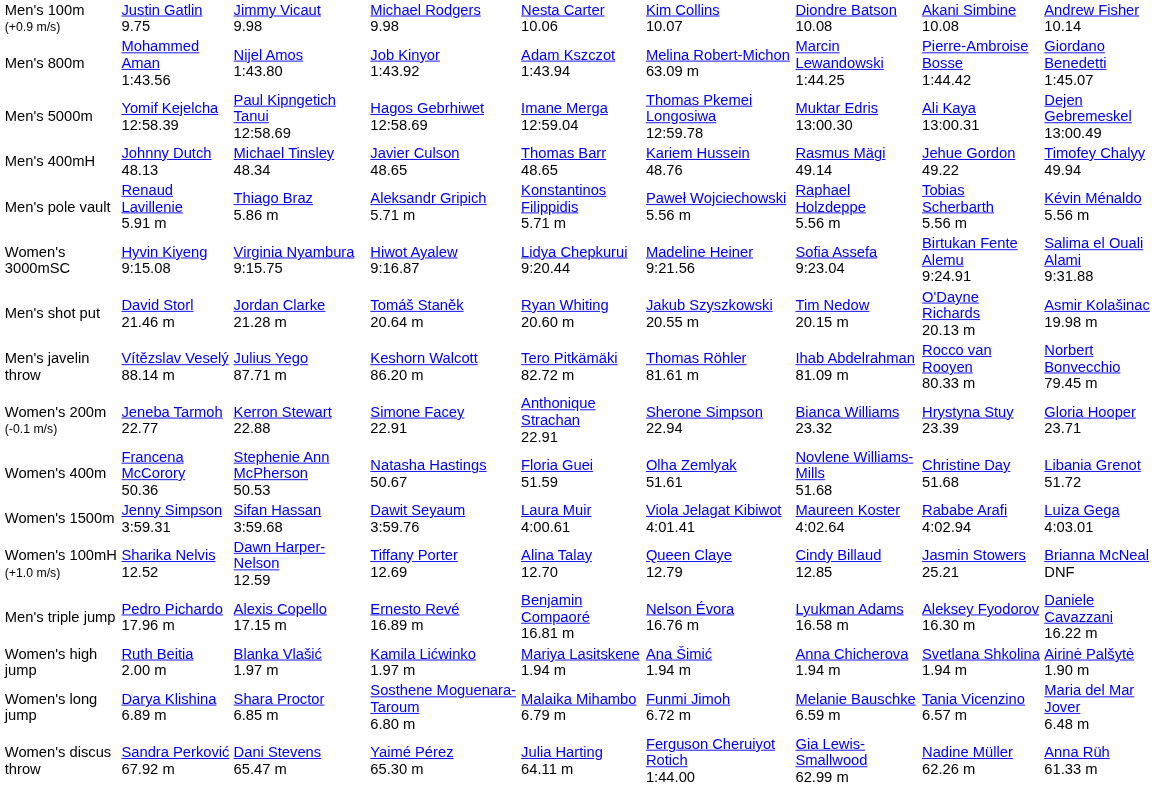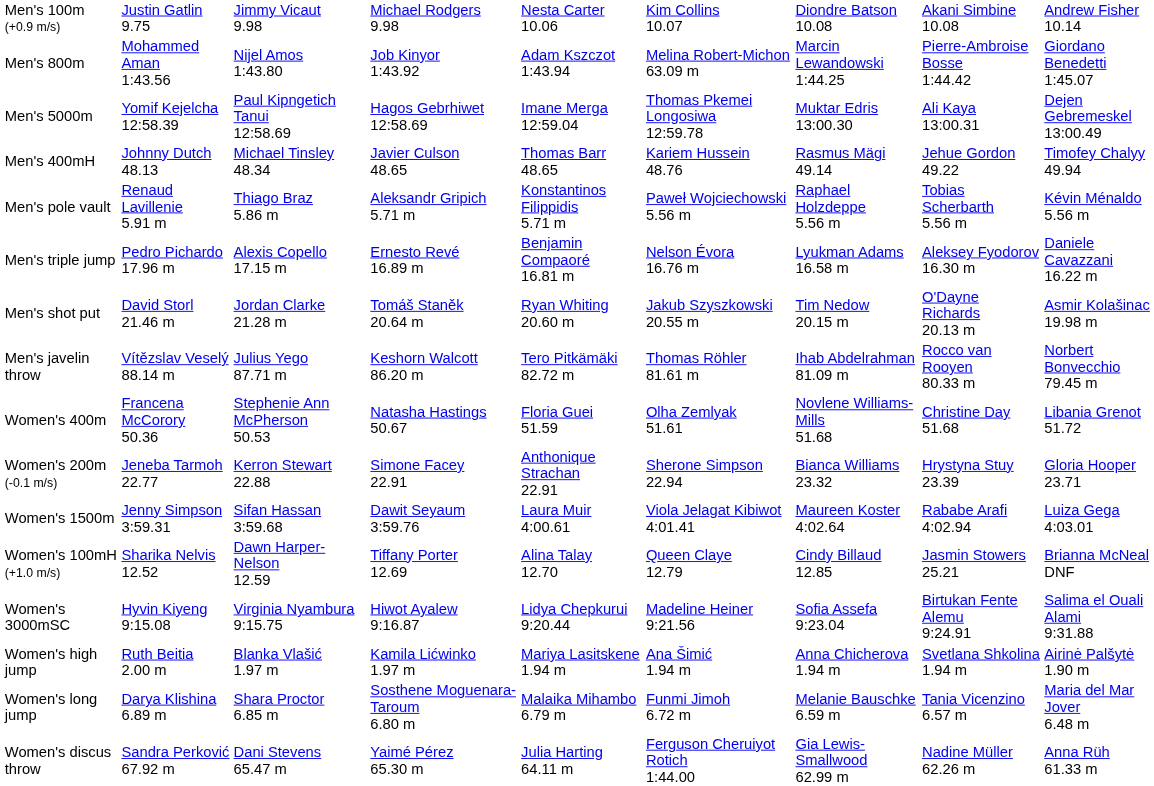rows swapped: Men's triple jump <-> Women's 3000mSC
rows swapped: Women's 200m (-0.1 m/s) <-> Women's 400m
